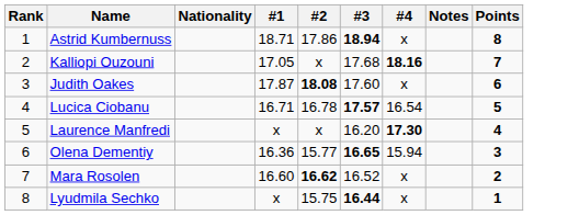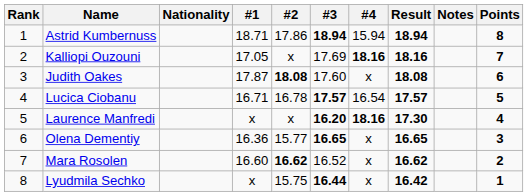+ column: Result | 18.94 | 18.16 | 18.08 | 17.57 | 17.30 | 16.65 | 16.62 | 16.42
Astrid Kumbernuss | #4: x -> 15.94
Kalliopi Ouzouni | #3: 17.68 -> 17.69
Laurence Manfredi | #3: normal -> bold
Laurence Manfredi | #4: 17.30 -> 18.16
Olena Dementiy | #4: 15.94 -> x
